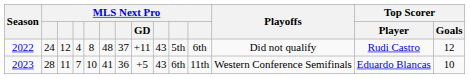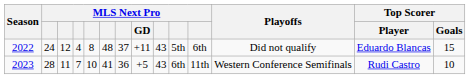2022 | Top Scorer / Player: Rudi Castro -> Eduardo Blancas
2022 | Top Scorer / Goals: 12 -> 15
2023 | Top Scorer / Player: Eduardo Blancas -> Rudi Castro
